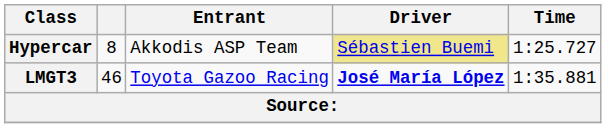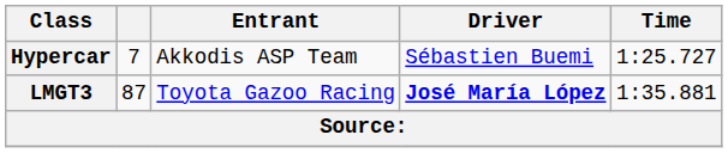Hypercar | column 2: 8 -> 7
Hypercar | Driver: khaki background -> no background
LMGT3 | column 2: 46 -> 87
